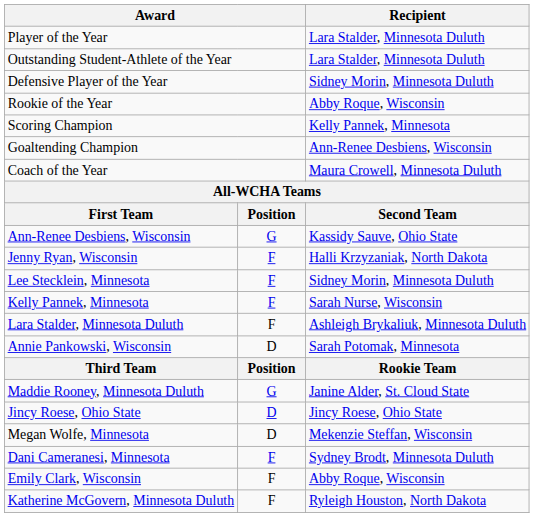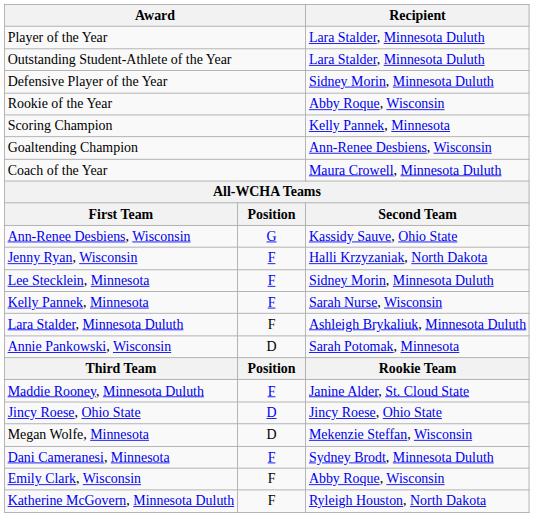Maddie Rooney, Minnesota Duluth | column 2: G -> F
